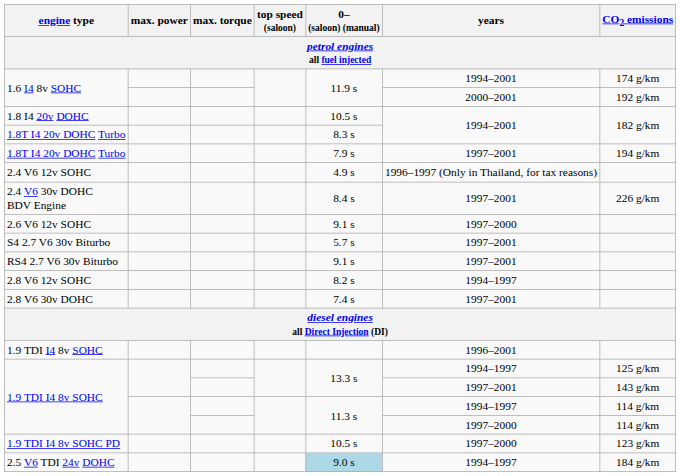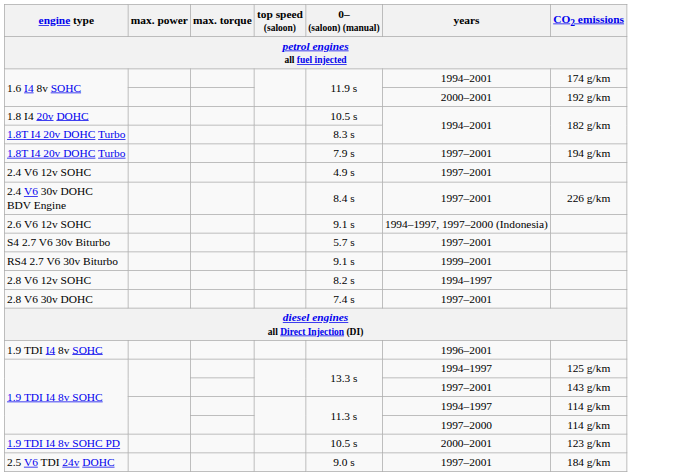2.4 V6 12v SOHC | years: 1996–1997 (Only in Thailand, for tax reasons) -> 1997–2001
2.6 V6 12v SOHC | years: 1997–2000 -> 1994–1997, 1997–2000 (Indonesia)
RS4 2.7 V6 30v Biturbo | years: 1997–2001 -> 1999–2001
1.9 TDI I4 8v SOHC PD | years: 1997–2000 -> 2000–2001
2.5 V6 TDI 24v DOHC | 0– (saloon) (manual): lightblue background -> no background
2.5 V6 TDI 24v DOHC | years: 1994–1997 -> 1997–2001
